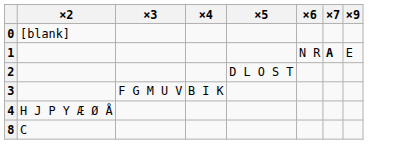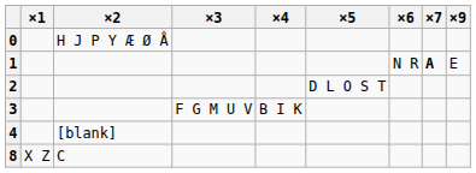+ column: ×1 | X Z
0 | ×2: [blank] -> H J P Y Æ Ø Å
4 | ×2: H J P Y Æ Ø Å -> [blank]
